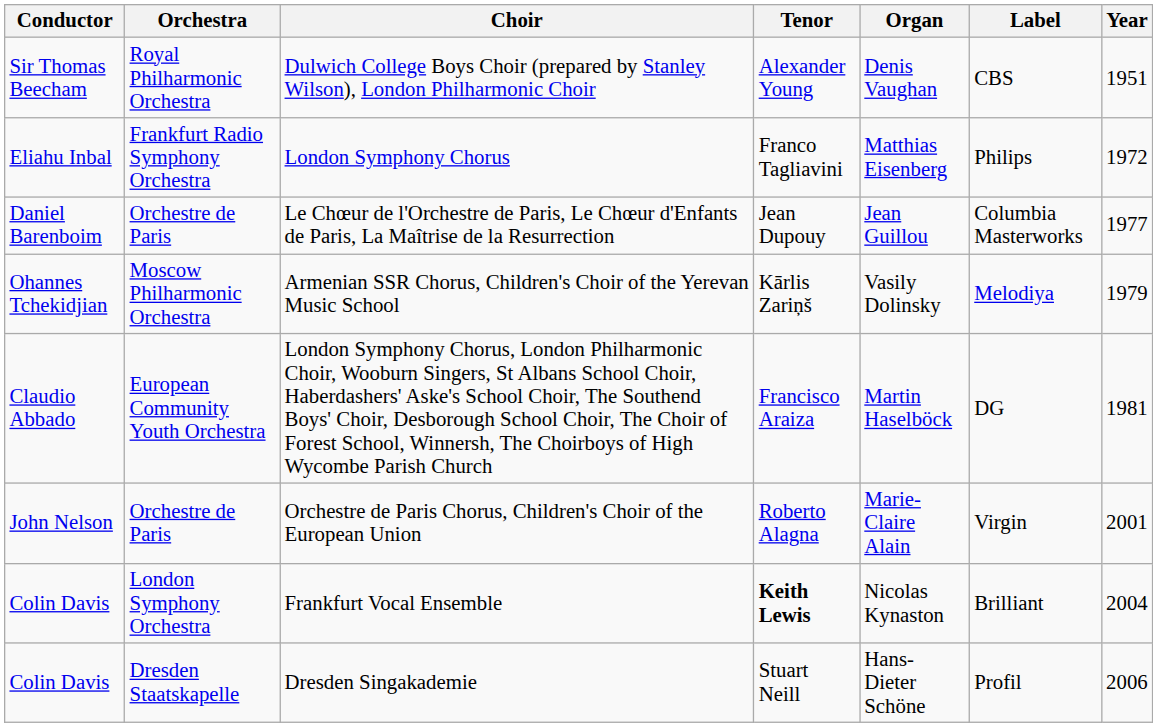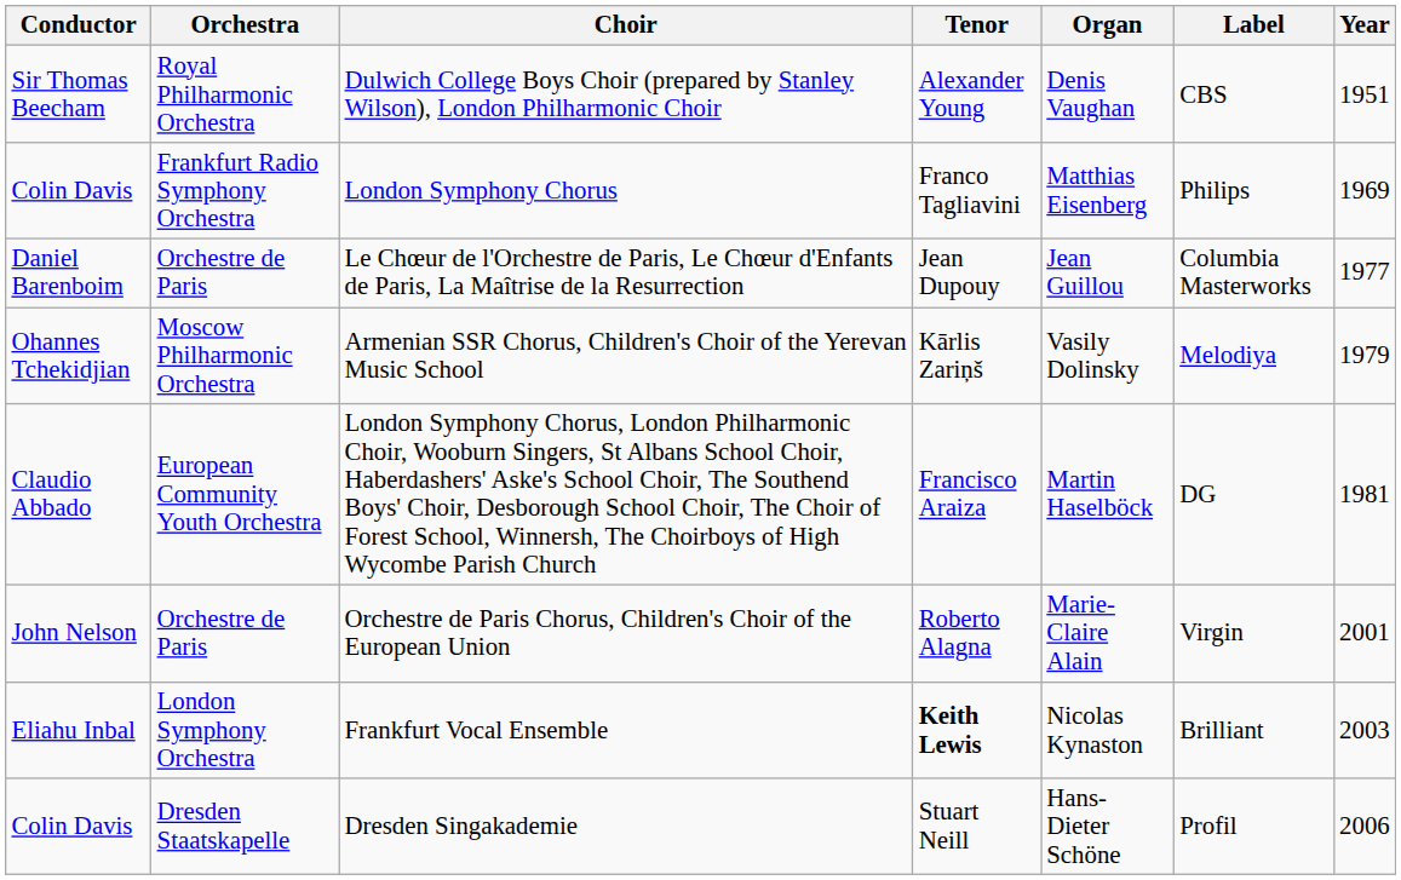London Symphony Chorus | Conductor: Eliahu Inbal -> Colin Davis
London Symphony Chorus | Year: 1972 -> 1969
Frankfurt Vocal Ensemble | Conductor: Colin Davis -> Eliahu Inbal
Frankfurt Vocal Ensemble | Year: 2004 -> 2003
